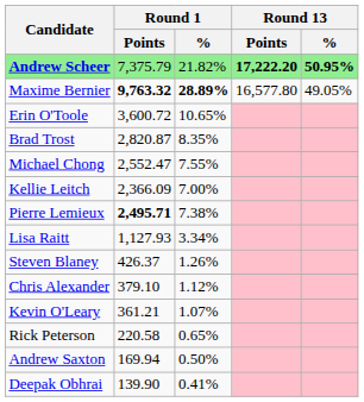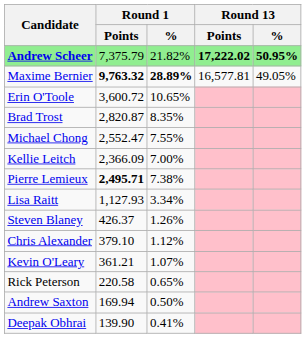Andrew Scheer | Round 13 / Points: 17,222.20 -> 17,222.02
Maxime Bernier | Round 13 / Points: 16,577.80 -> 16,577.81
